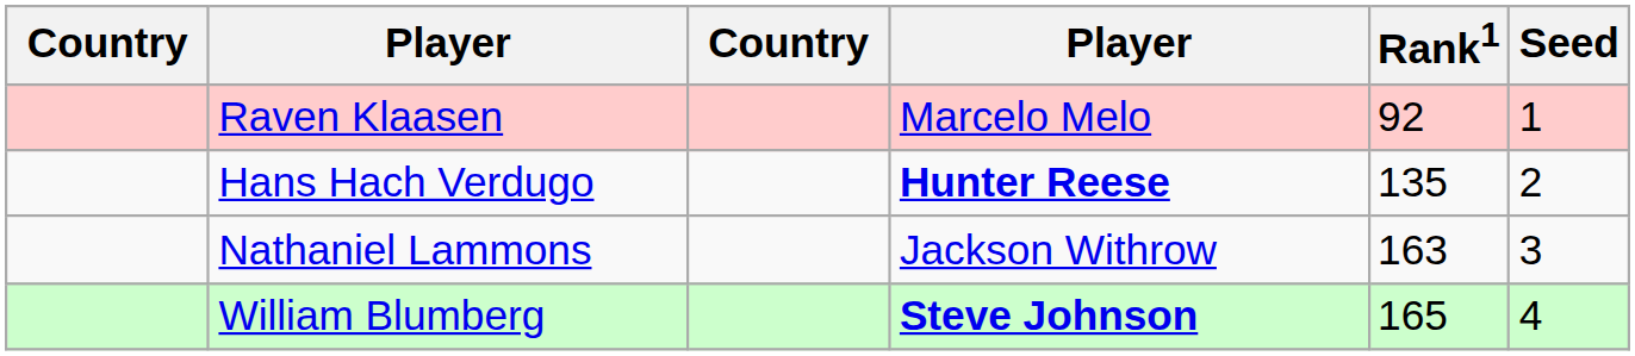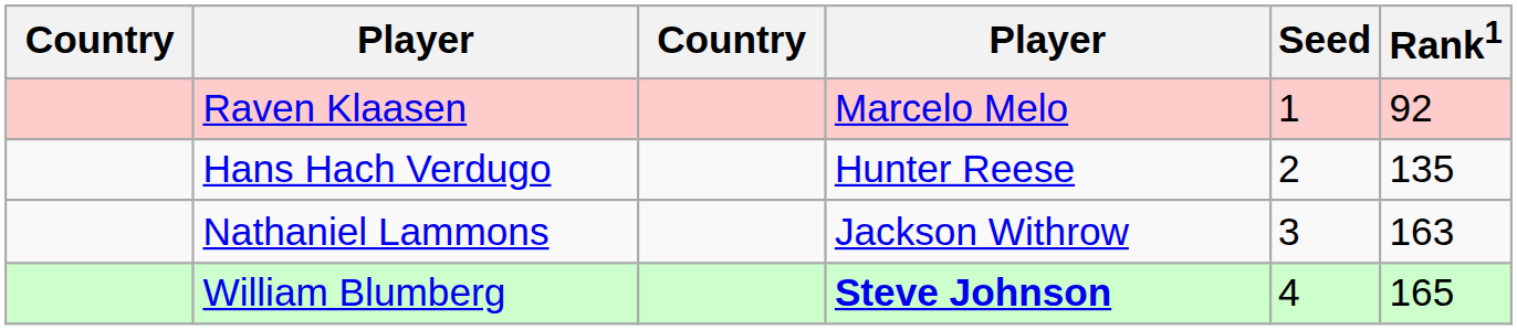columns swapped: Rank1 <-> Seed
Hans Hach Verdugo | column 4: bold -> normal
